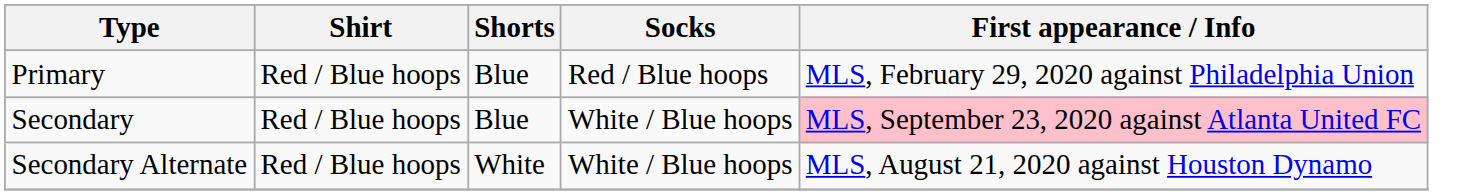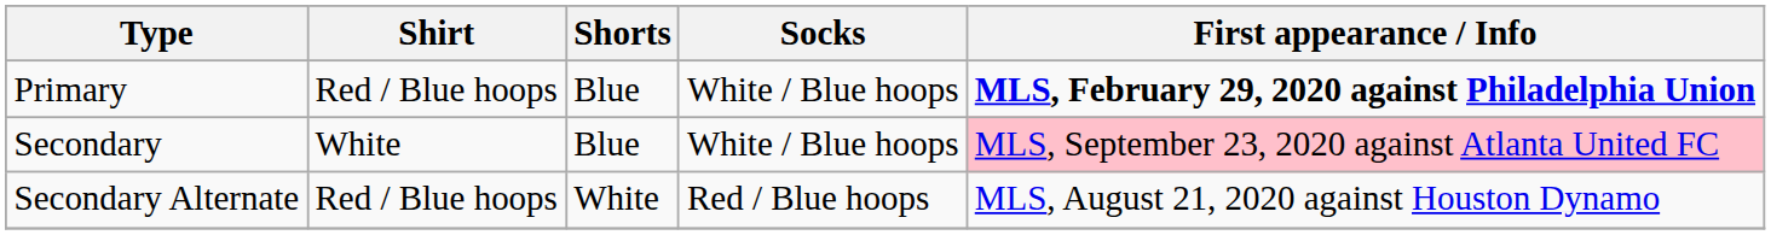Primary | Socks: Red / Blue hoops -> White / Blue hoops
Primary | First appearance / Info: normal -> bold
Secondary | Shirt: Red / Blue hoops -> White
Secondary Alternate | Socks: White / Blue hoops -> Red / Blue hoops
